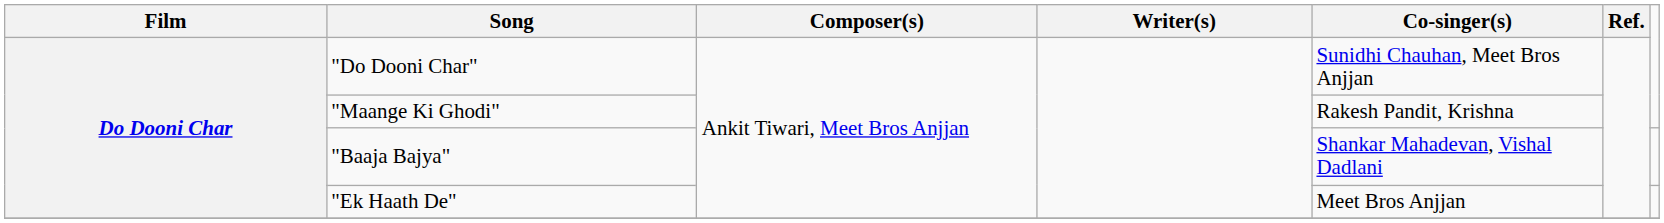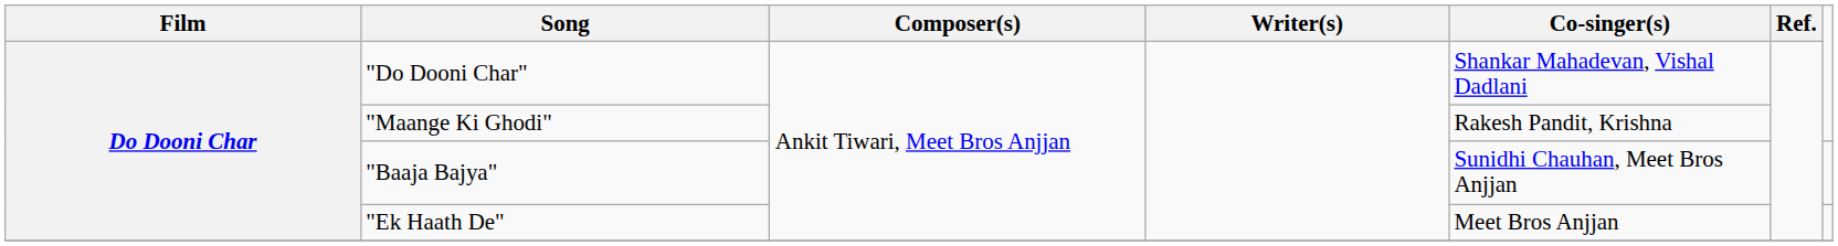"Do Dooni Char" | Co-singer(s): Sunidhi Chauhan, Meet Bros Anjjan -> Shankar Mahadevan, Vishal Dadlani
"Baaja Bajya" | Co-singer(s): Shankar Mahadevan, Vishal Dadlani -> Sunidhi Chauhan, Meet Bros Anjjan
